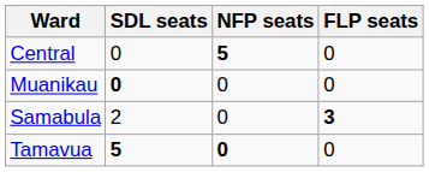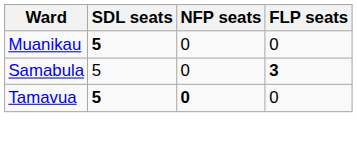- row: Central | 0 | 5 | 0
Muanikau | SDL seats: 0 -> 5
Samabula | SDL seats: 2 -> 5
